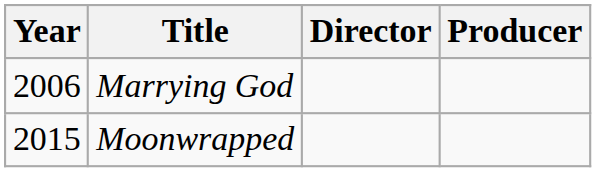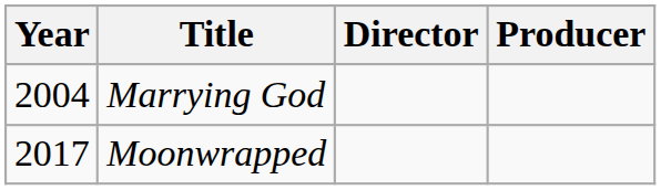Marrying God | Year: 2006 -> 2004
Moonwrapped | Year: 2015 -> 2017
